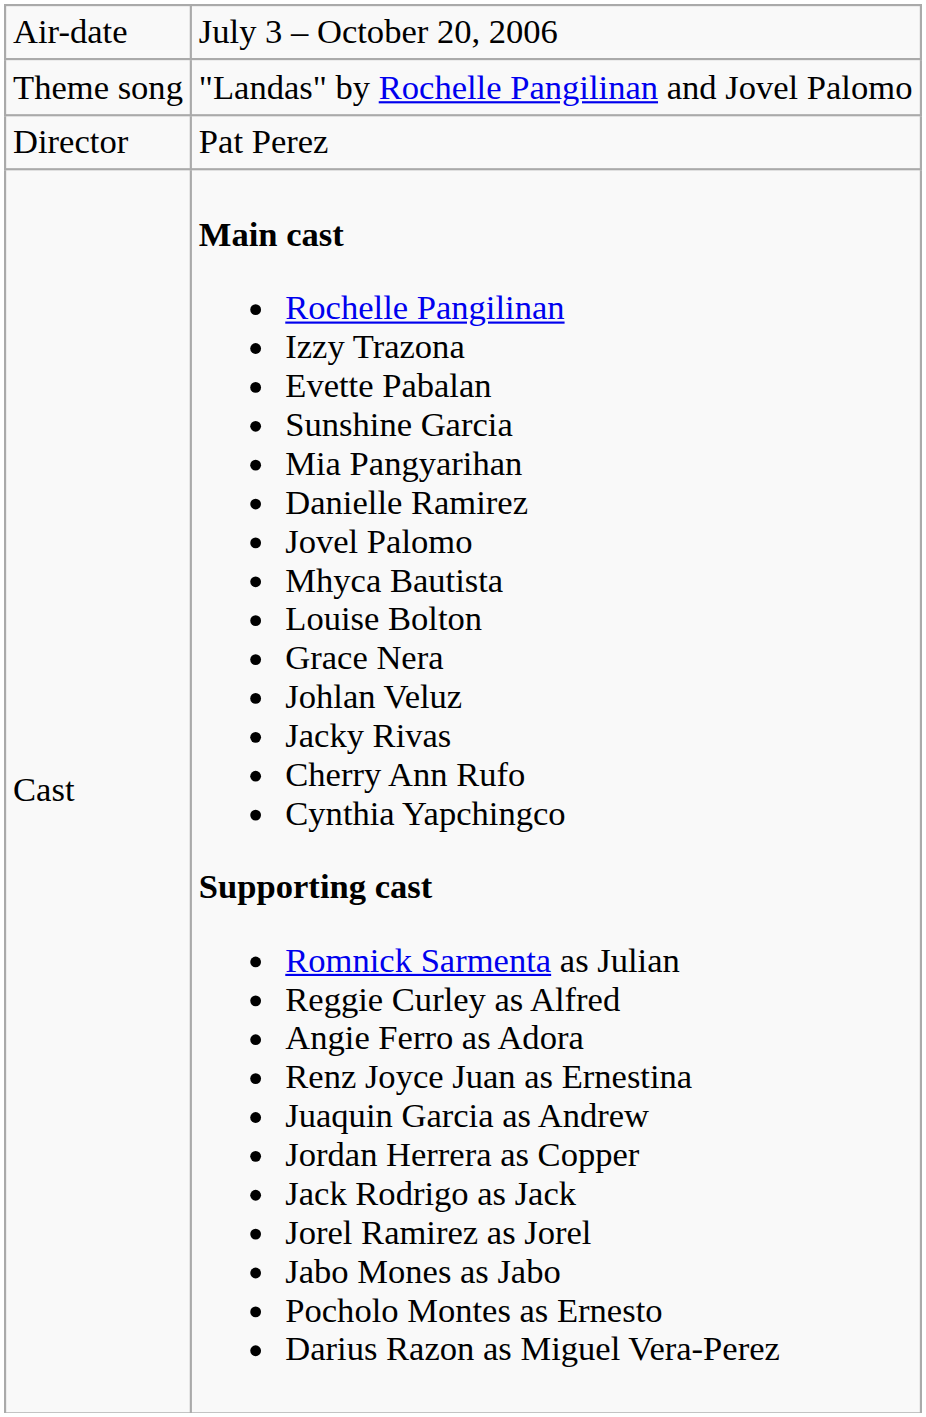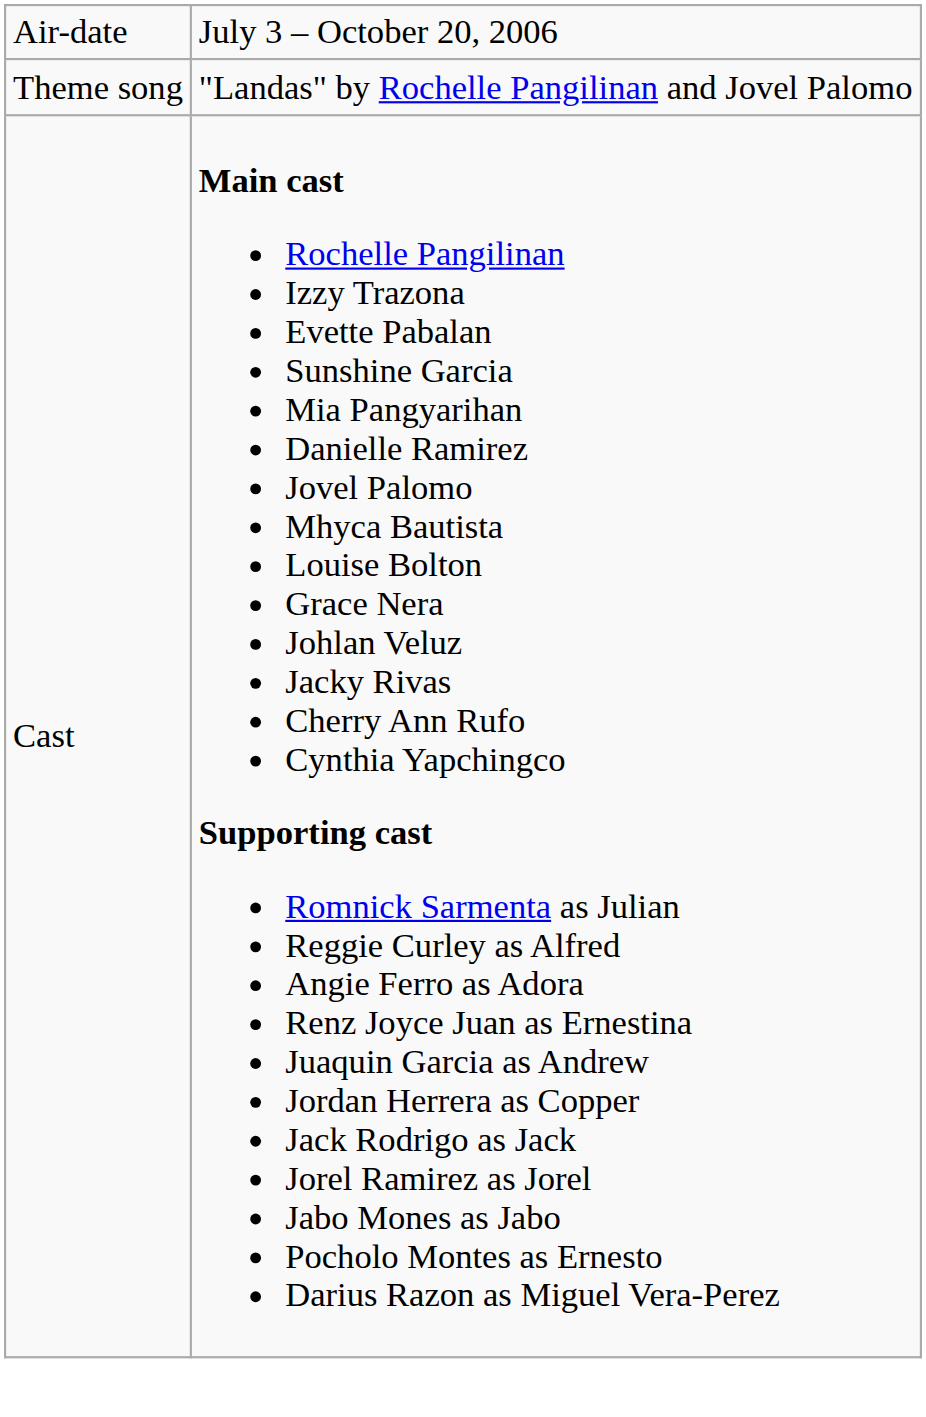- row: Director | Pat Perez
